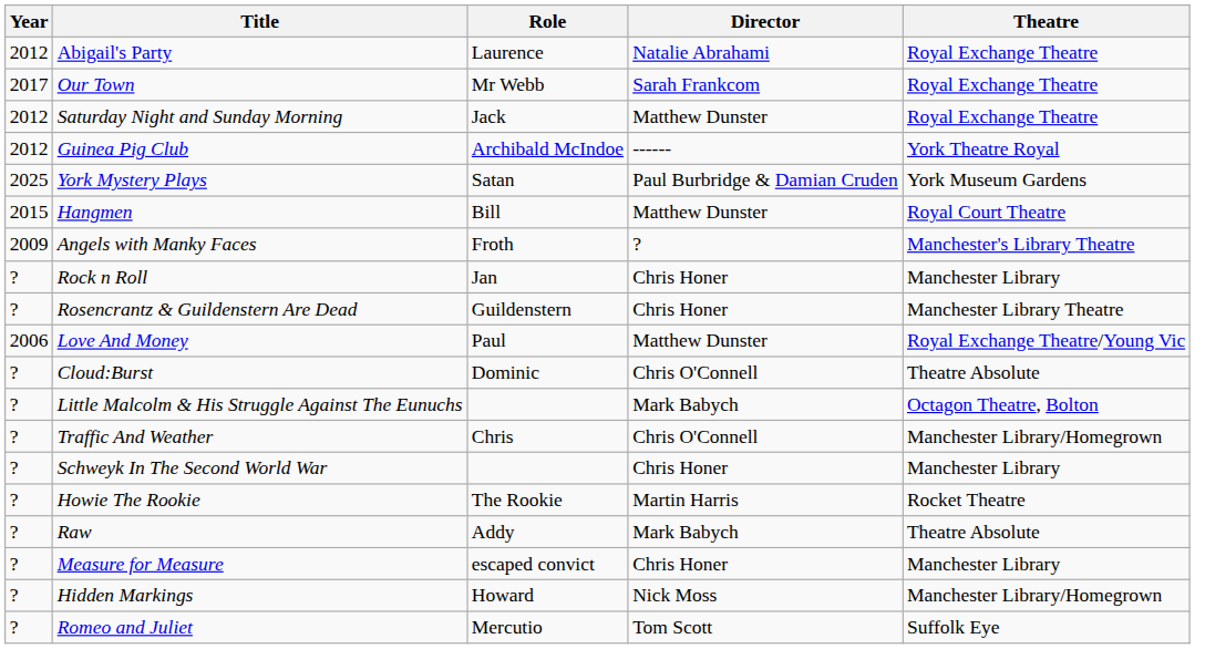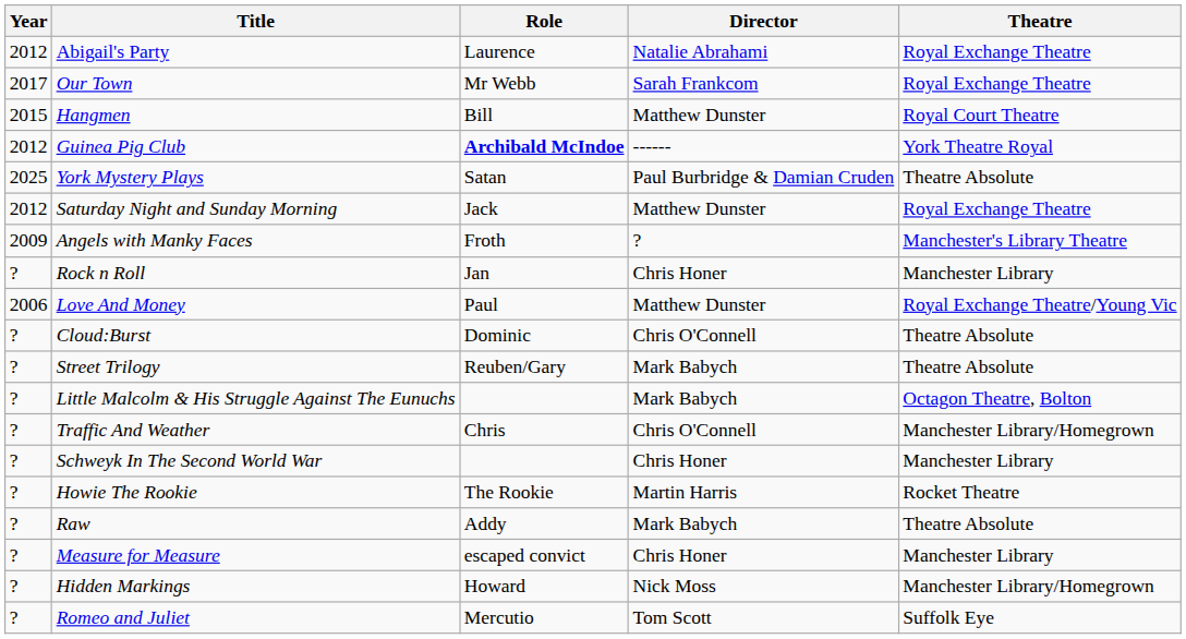rows swapped: Hangmen <-> Saturday Night and Sunday Morning
Guinea Pig Club | Role: normal -> bold
York Mystery Plays | Theatre: York Museum Gardens -> Theatre Absolute
- row: ? | Rosencrantz & Guildenstern Are Dead | Guildenstern | Chris Honer | Manchester Library Theatre
+ row: ? | Street Trilogy | Reuben/Gary | Mark Babych | Theatre Absolute
